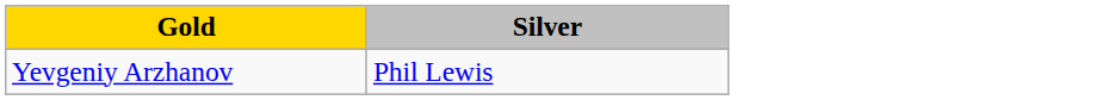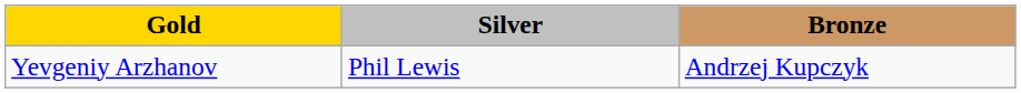+ column: Bronze | Andrzej Kupczyk
